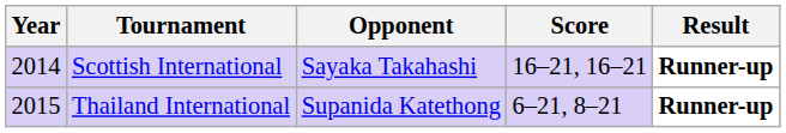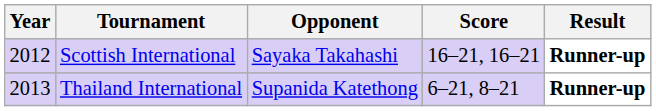Scottish International | Year: 2014 -> 2012
Thailand International | Year: 2015 -> 2013
